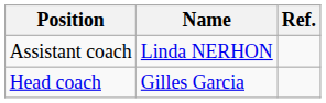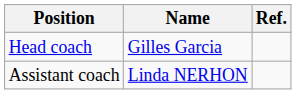rows swapped: Head coach <-> Assistant coach
